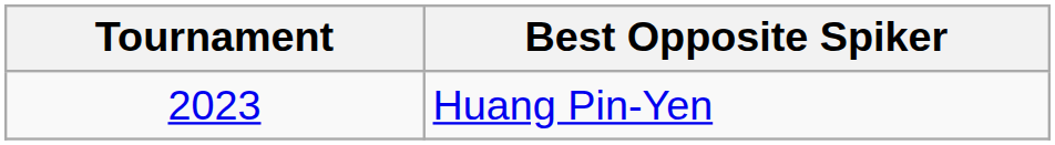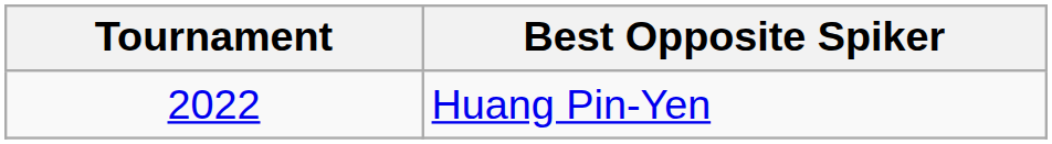Huang Pin-Yen | Tournament: 2023 -> 2022
